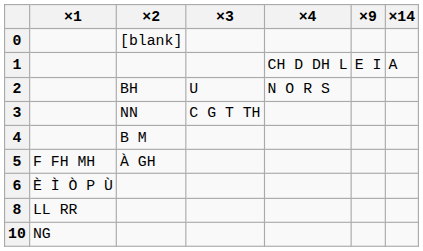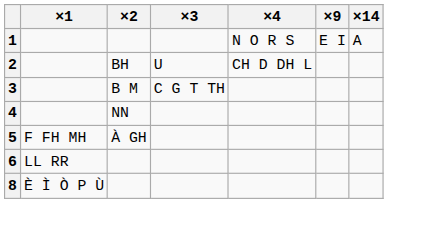- row: 0 | [blank]
1 | ×4: CH D DH L -> N O R S
2 | ×4: N O R S -> CH D DH L
3 | ×2: NN -> B M
4 | ×2: B M -> NN
6 | ×1: È Ì Ò P Ù -> LL RR
8 | ×1: LL RR -> È Ì Ò P Ù
- row: 10 | NG
